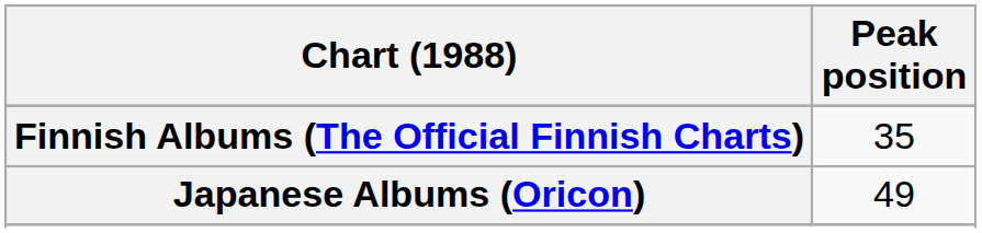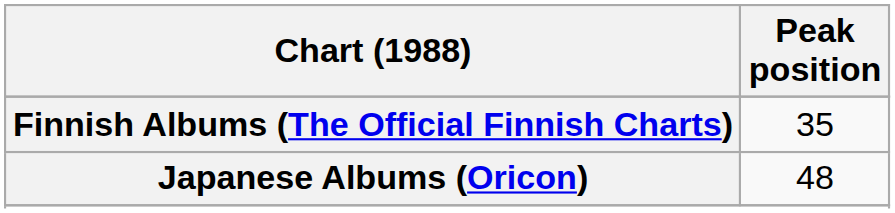Japanese Albums (Oricon) | Peak position: 49 -> 48
